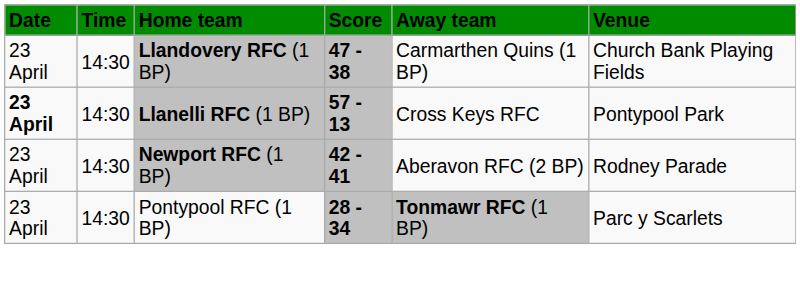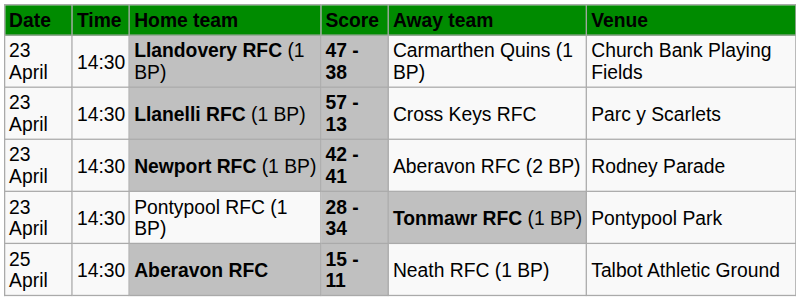Llanelli RFC (1 BP) | Date: bold -> normal
Llanelli RFC (1 BP) | Venue: Pontypool Park -> Parc y Scarlets
Pontypool RFC (1 BP) | Venue: Parc y Scarlets -> Pontypool Park
+ row: 25 April | 14:30 | Aberavon RFC | 15 - 11 | Neath RFC (1 BP) | Talbot Athletic Ground
